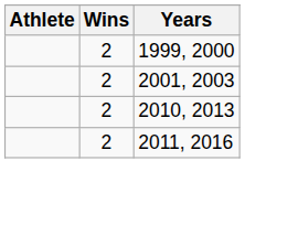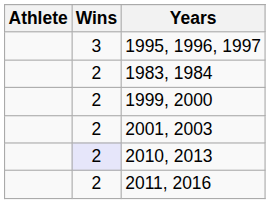+ row: 3 | 1995, 1996, 1997
+ row: 2 | 1983, 1984
2010, 2013 | Wins: no background -> lavender background
